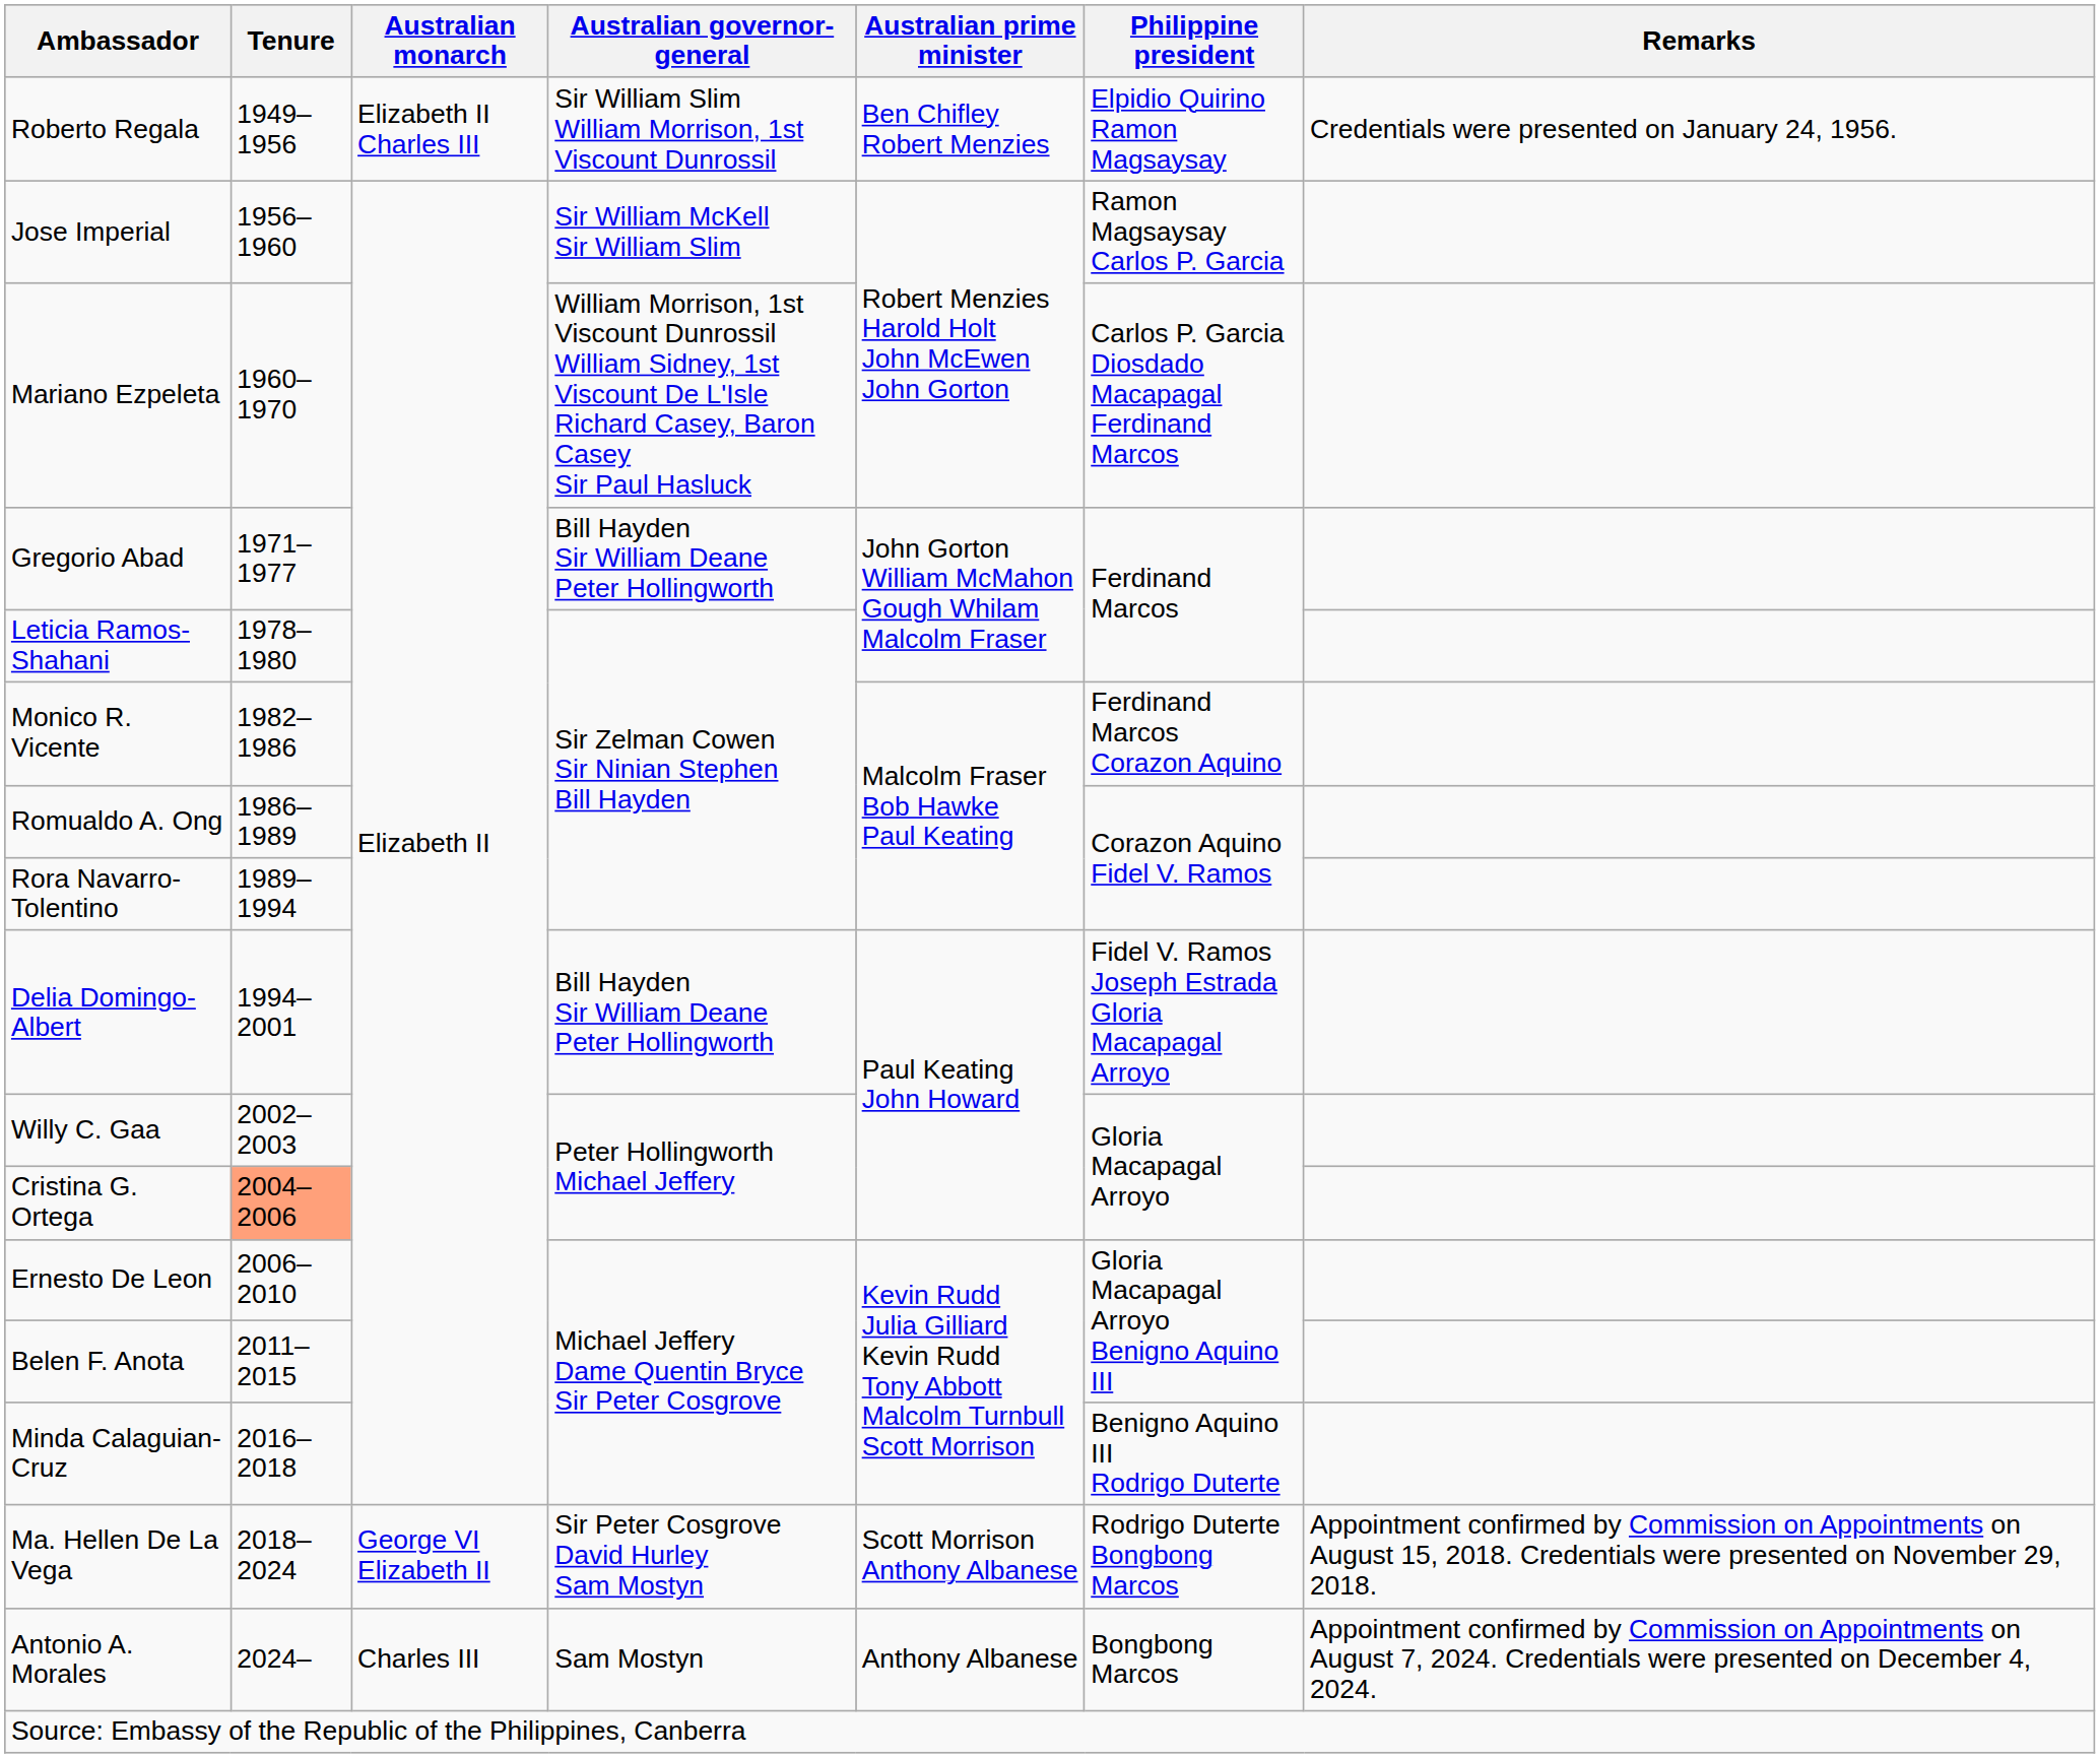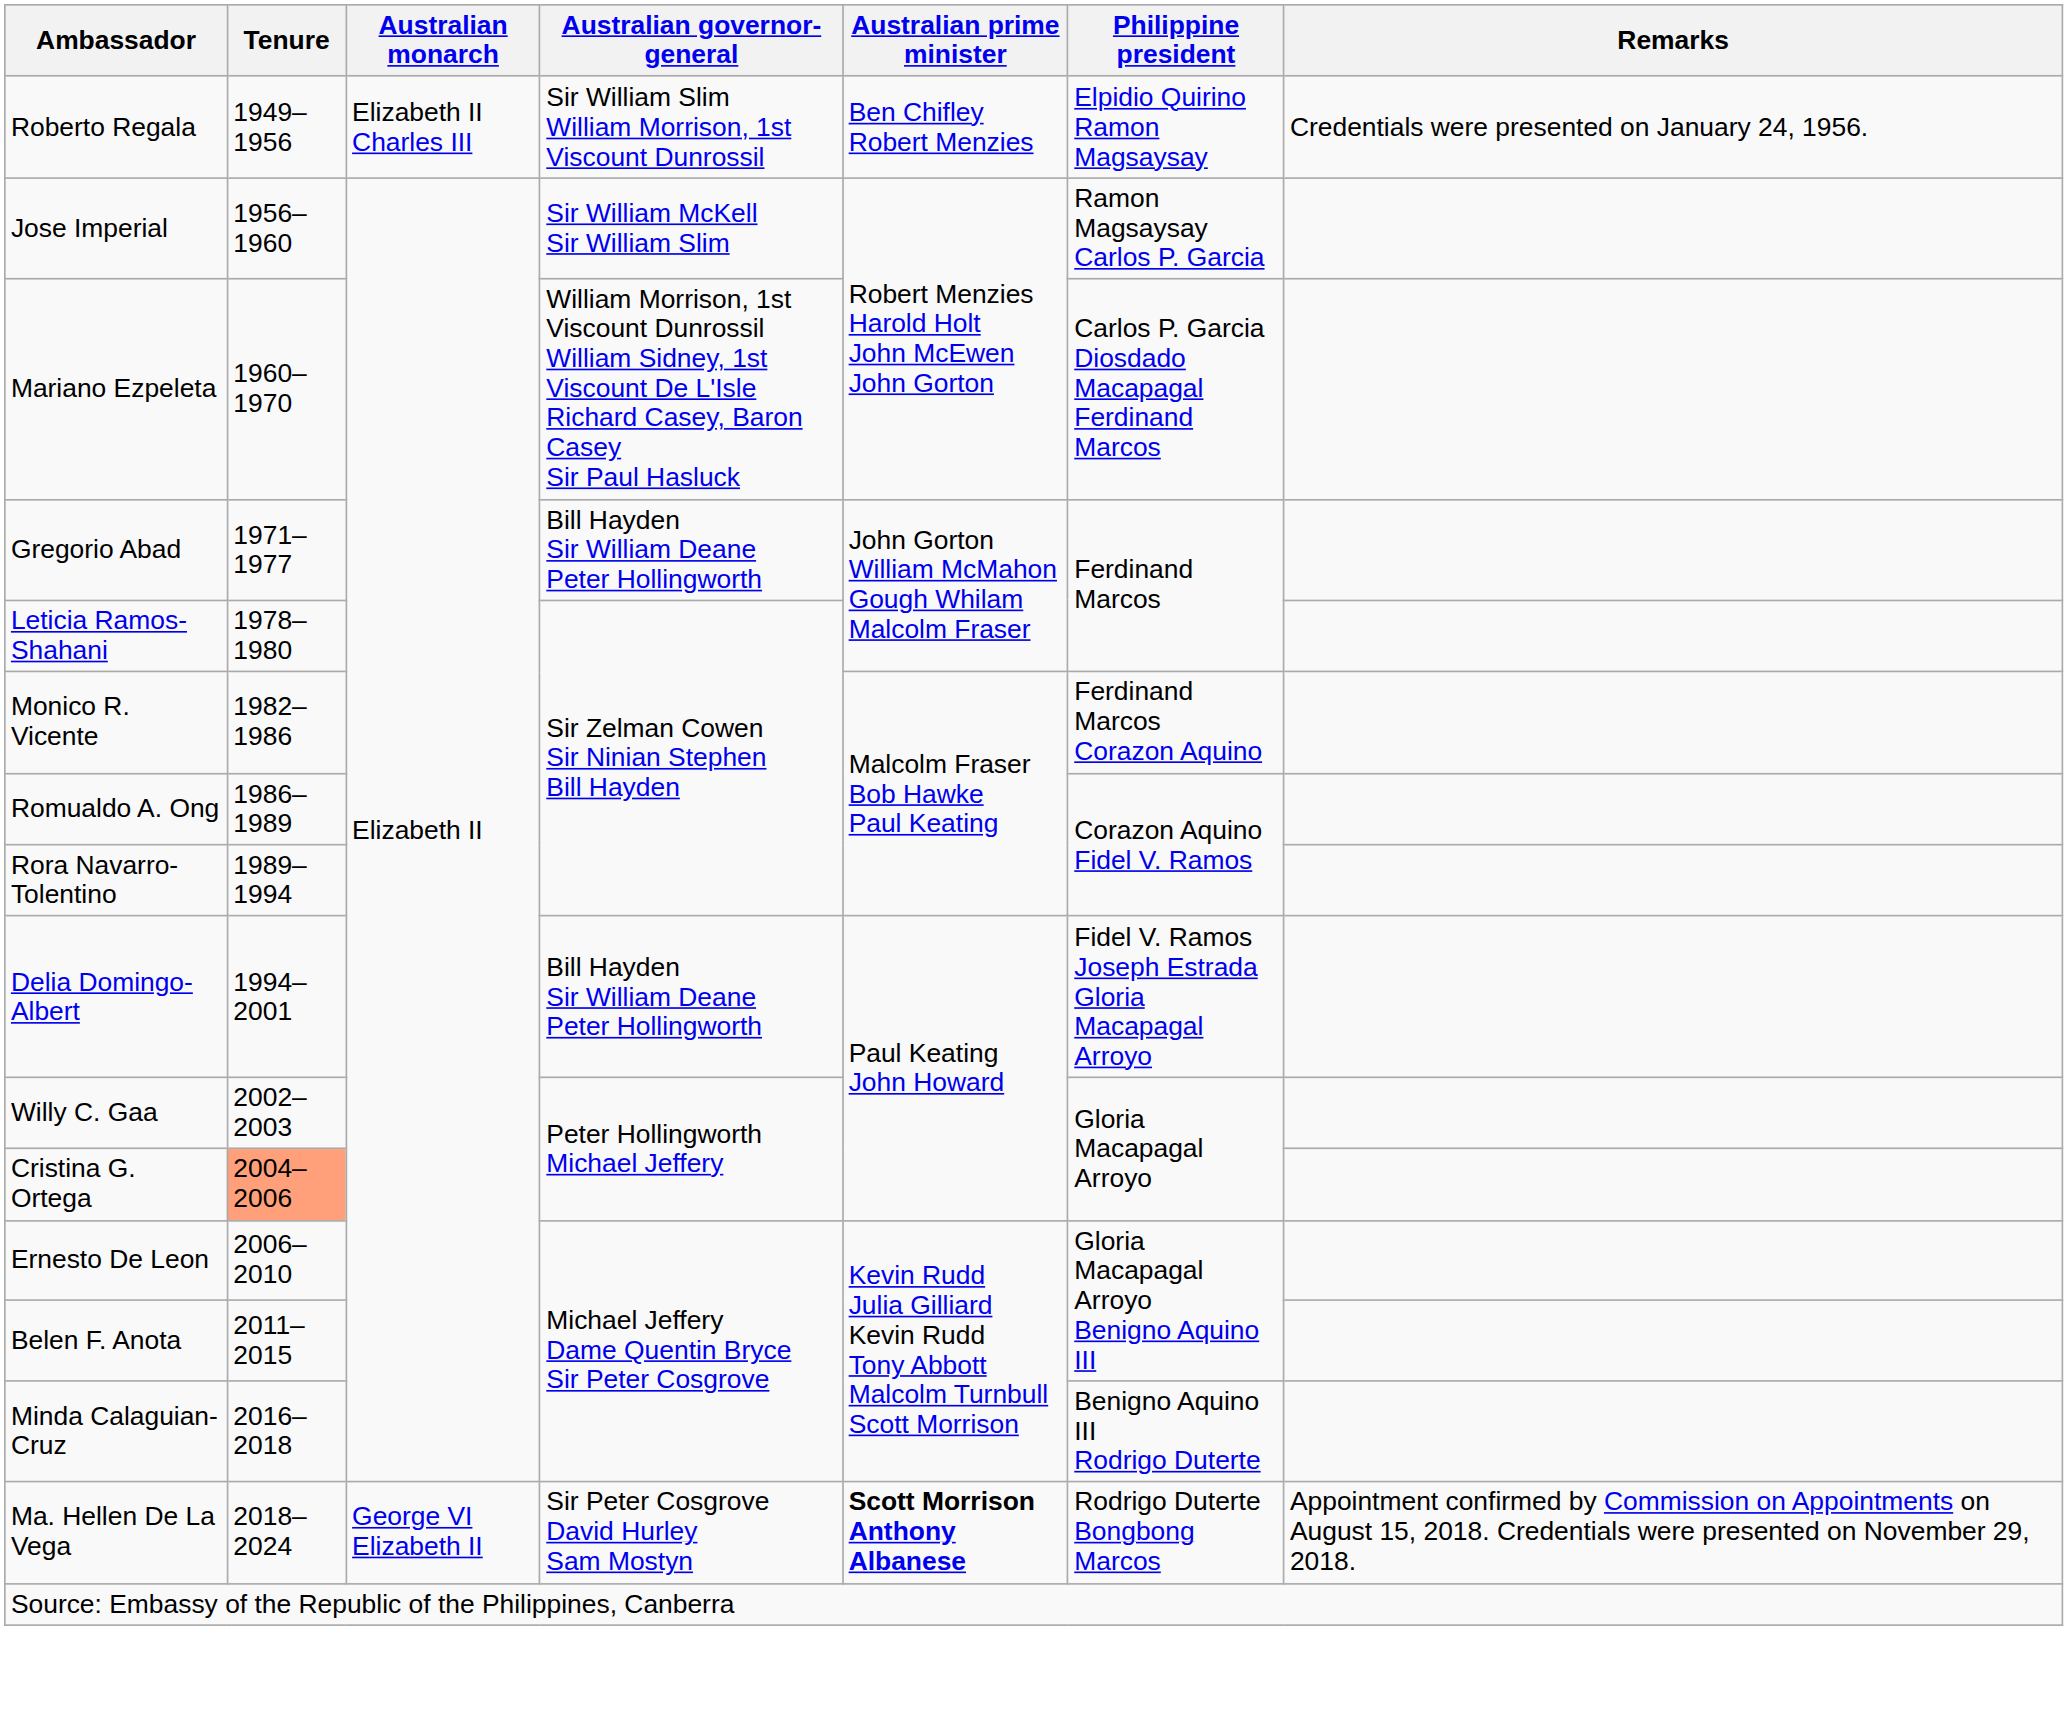Ma. Hellen De La Vega | Australian prime minister: normal -> bold
- row: Antonio A. Morales | 2024– | Charles III | Sam Mostyn | Anthony Albanese | Bongbong Marcos | Appointment confirmed by Commission on Appointments on August 7, 2024. Credentials were presented on December 4, 2024.
